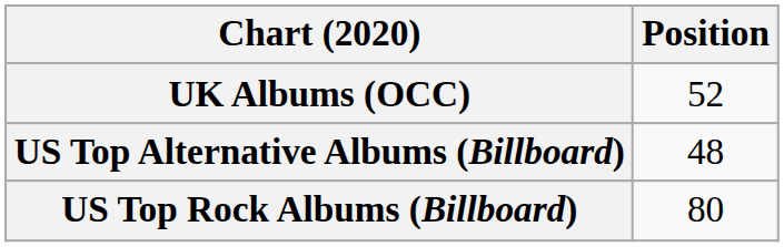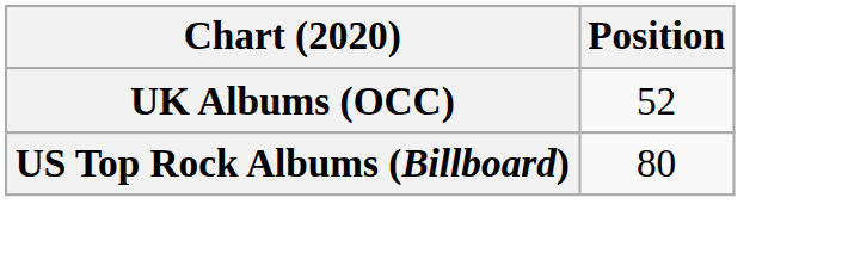- row: US Top Alternative Albums (Billboard) | 48
